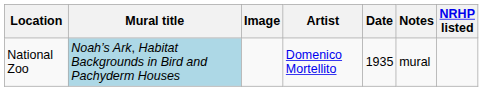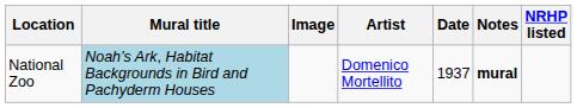National Zoo | Date: 1935 -> 1937
National Zoo | Notes: normal -> bold
